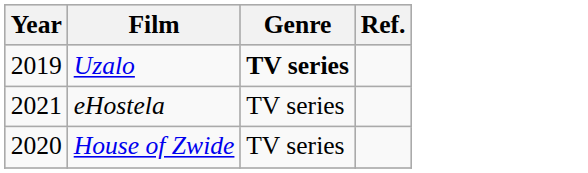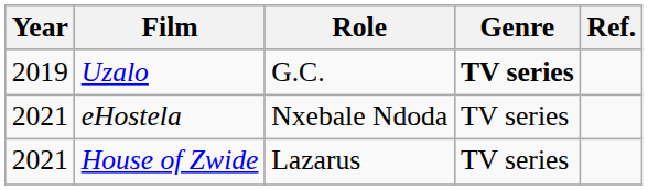+ column: Role | G.C. | Nxebale Ndoda | Lazarus
House of Zwide | Year: 2020 -> 2021
